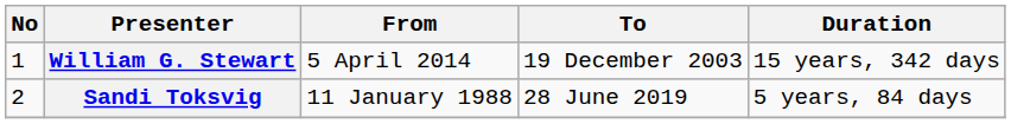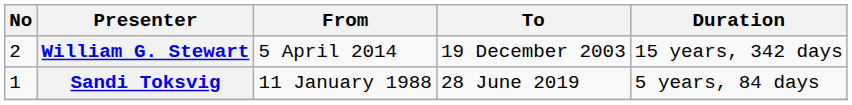William G. Stewart | No: 1 -> 2
Sandi Toksvig | No: 2 -> 1
